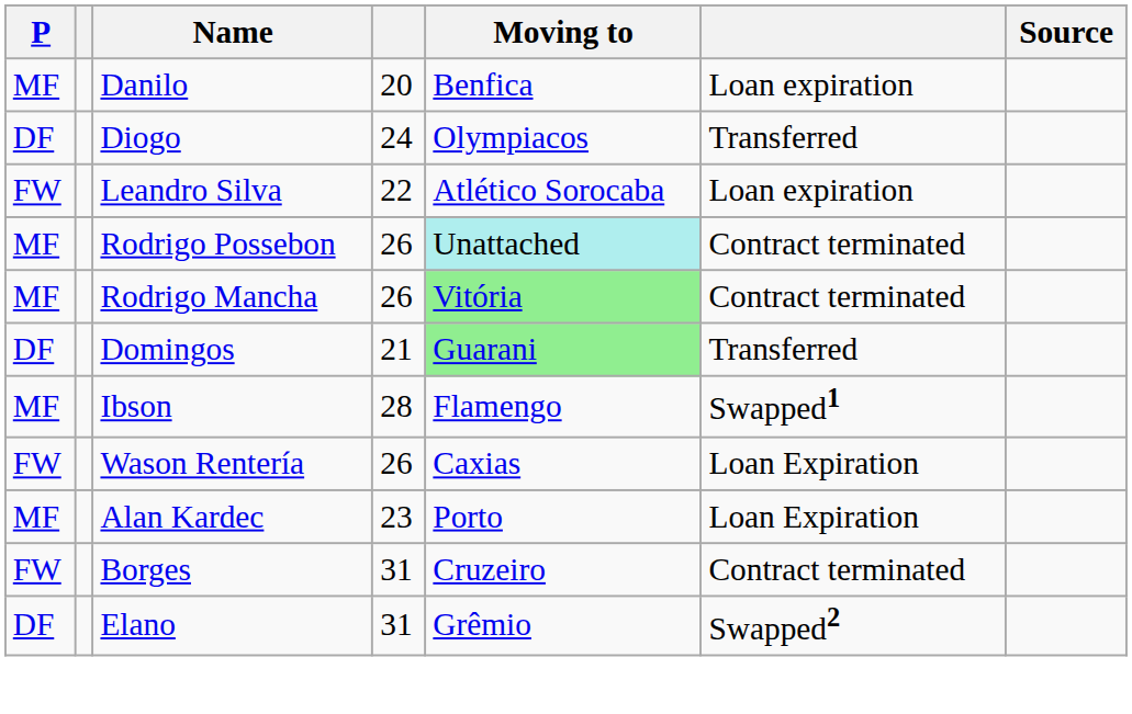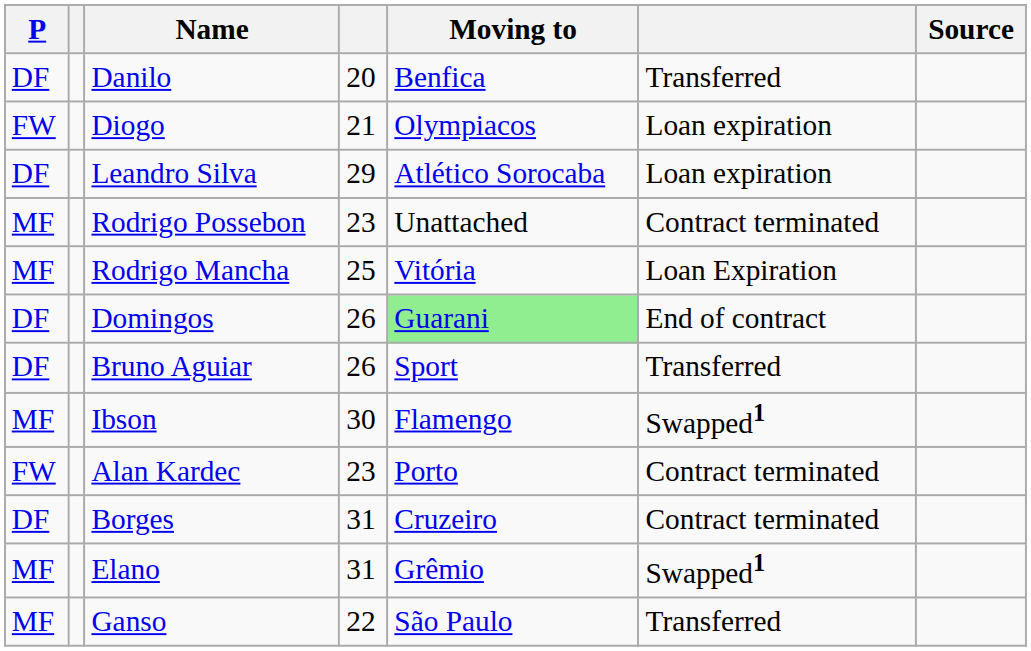Danilo | P: MF -> DF
Danilo | column 6: Loan expiration -> Transferred
Diogo | P: DF -> FW
Diogo | column 4: 24 -> 21
Diogo | column 6: Transferred -> Loan expiration
Leandro Silva | P: FW -> DF
Leandro Silva | column 4: 22 -> 29
Rodrigo Possebon | column 4: 26 -> 23
Rodrigo Possebon | Moving to: paleturquoise background -> no background
Rodrigo Mancha | column 4: 26 -> 25
Rodrigo Mancha | Moving to: lightgreen background -> no background
Rodrigo Mancha | column 6: Contract terminated -> Loan Expiration
Domingos | column 4: 21 -> 26
Domingos | column 6: Transferred -> End of contract
+ row: DF | Bruno Aguiar | 26 | Sport | Transferred
Ibson | column 4: 28 -> 30
- row: FW | Wason Rentería | 26 | Caxias | Loan Expiration
Alan Kardec | P: MF -> FW
Alan Kardec | column 6: Loan Expiration -> Contract terminated
Borges | P: FW -> DF
Elano | P: DF -> MF
Elano | column 6: Swapped2 -> Swapped1
+ row: MF | Ganso | 22 | São Paulo | Transferred
